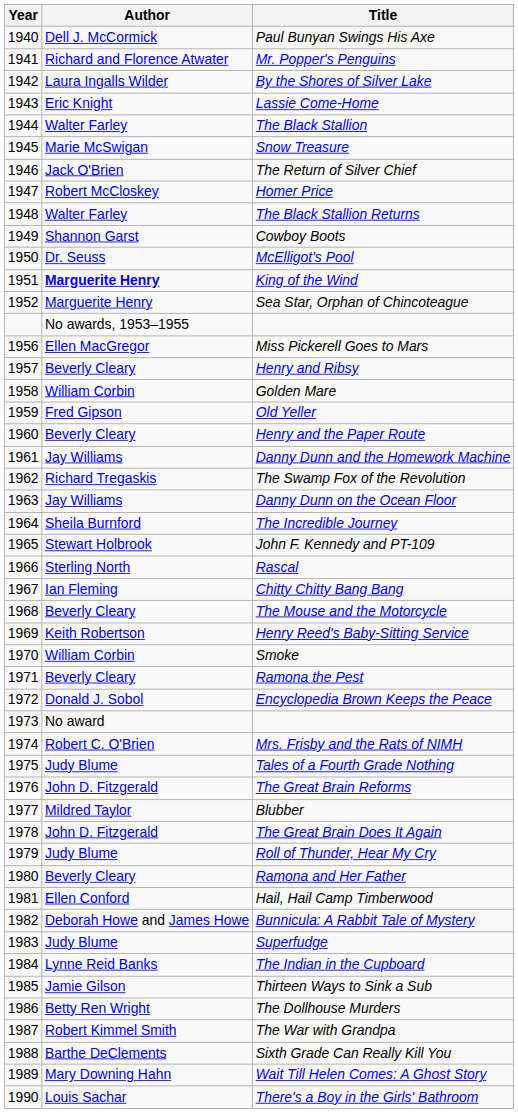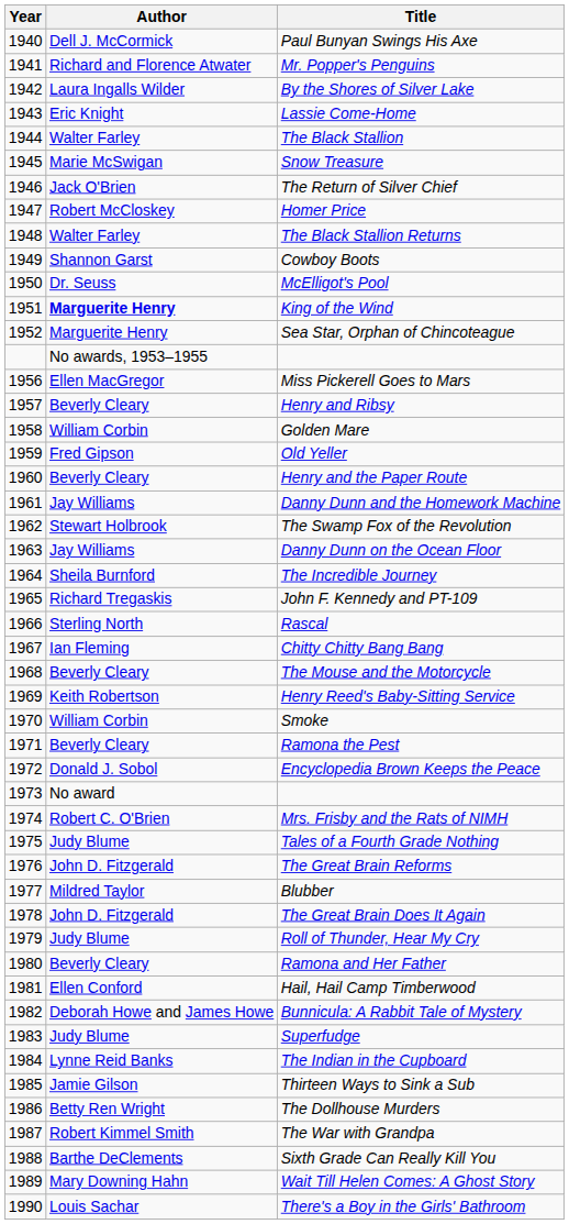The Swamp Fox of the Revolution | Author: Richard Tregaskis -> Stewart Holbrook
John F. Kennedy and PT-109 | Author: Stewart Holbrook -> Richard Tregaskis
